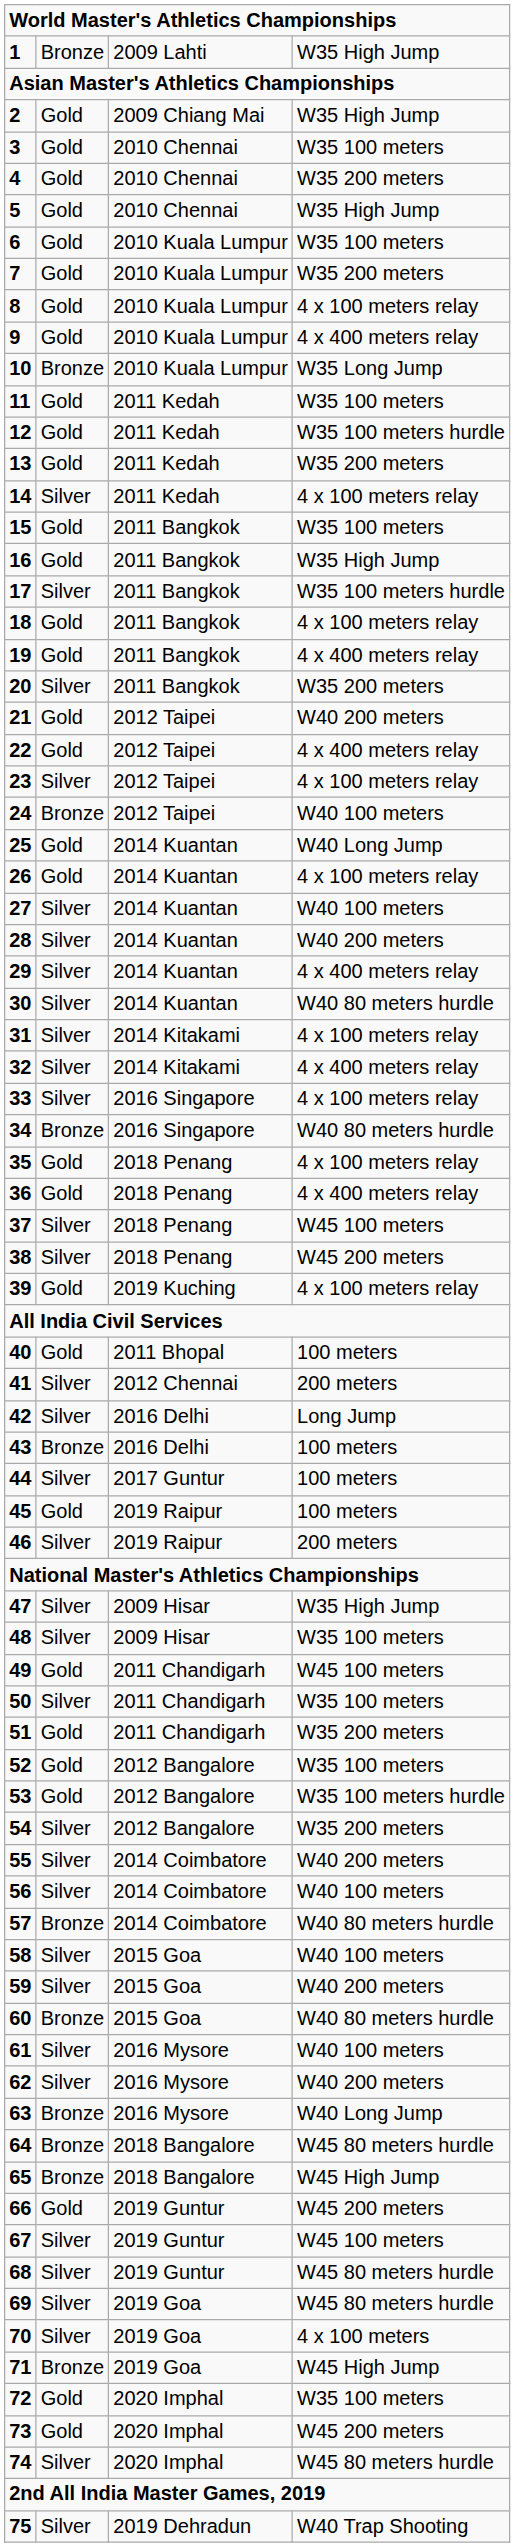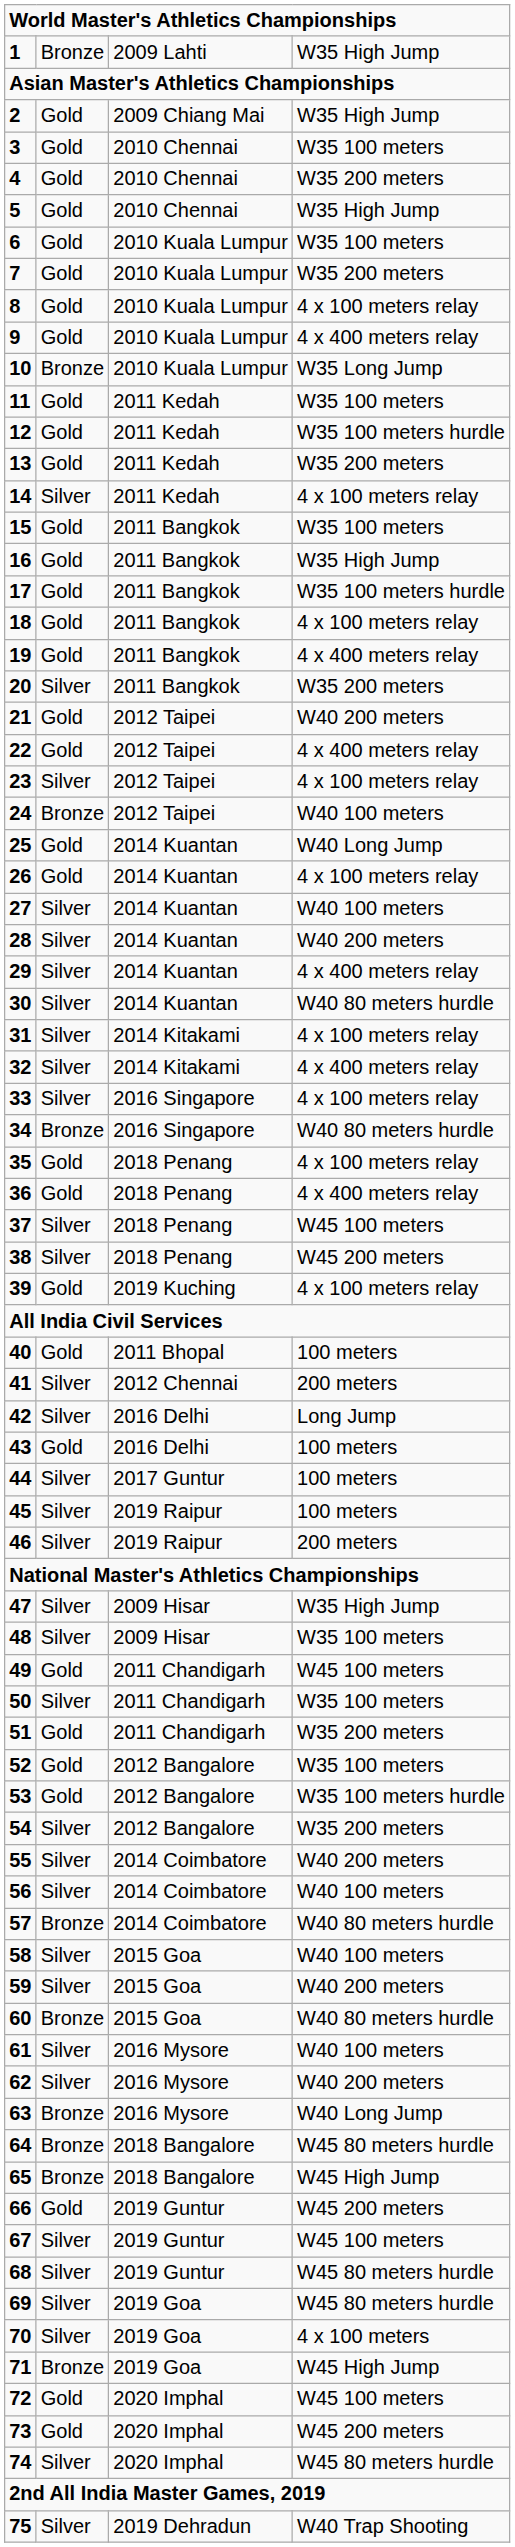17 | column 2: Silver -> Gold
43 | column 2: Bronze -> Gold
45 | column 2: Gold -> Silver
72 | column 4: W35 100 meters -> W45 100 meters
